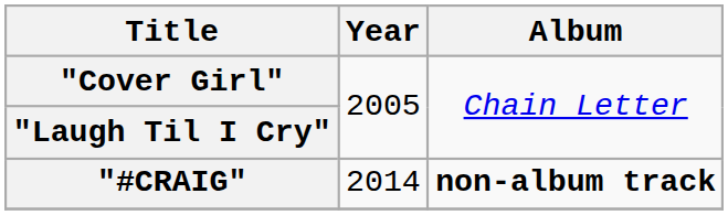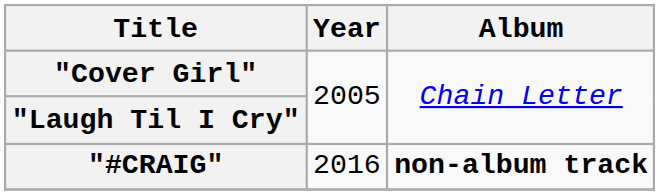"#CRAIG" | Year: 2014 -> 2016
